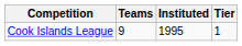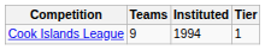Cook Islands League | Instituted: 1995 -> 1994
